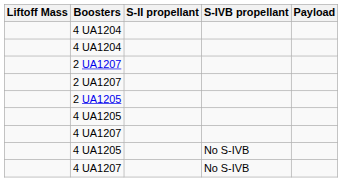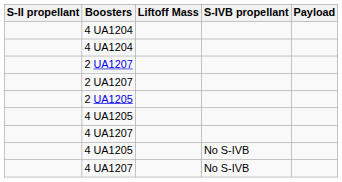columns swapped: Liftoff Mass <-> S-II propellant
